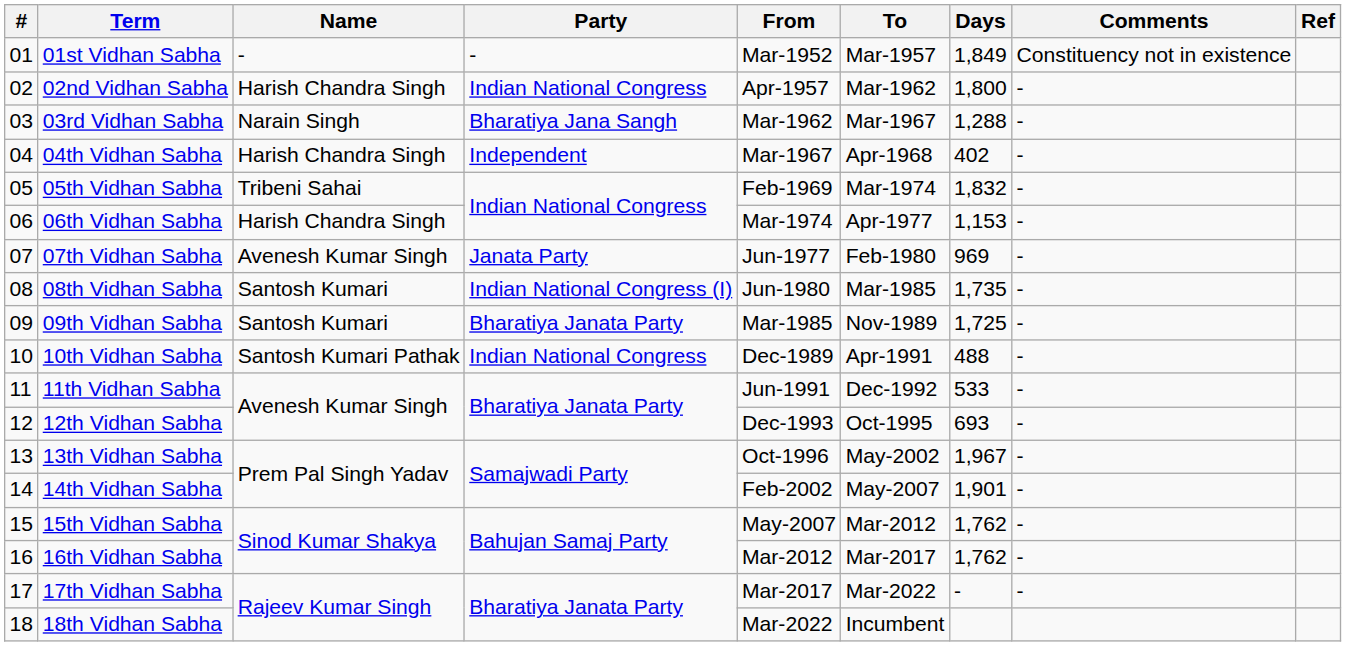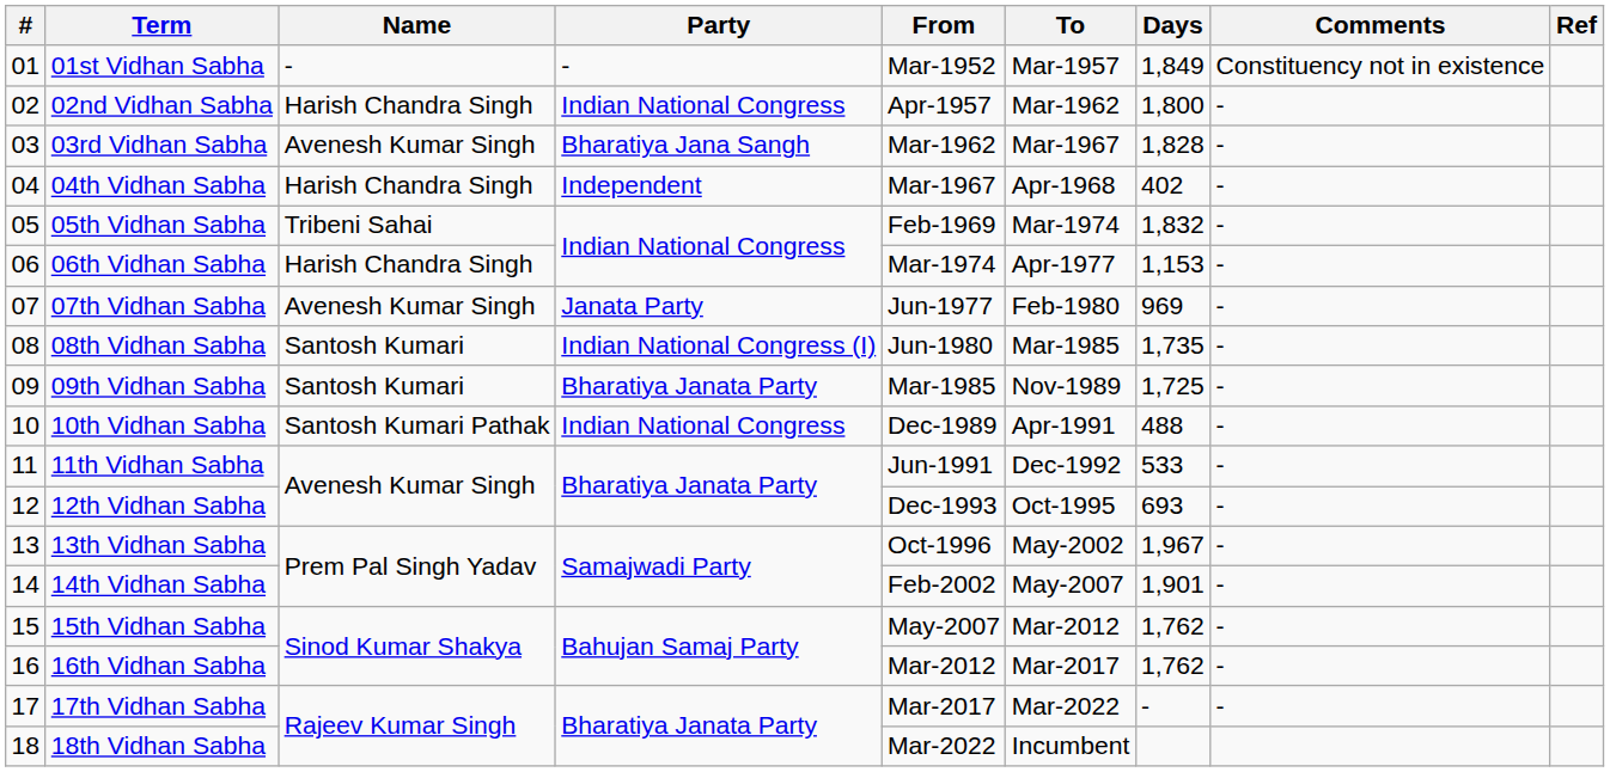03rd Vidhan Sabha | Name: Narain Singh -> Avenesh Kumar Singh
03rd Vidhan Sabha | Days: 1,288 -> 1,828
